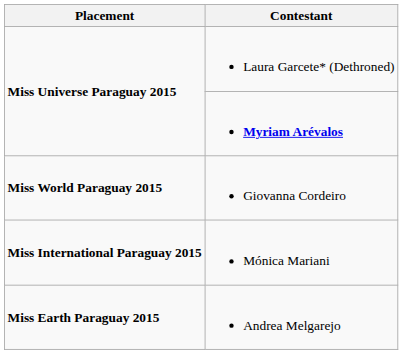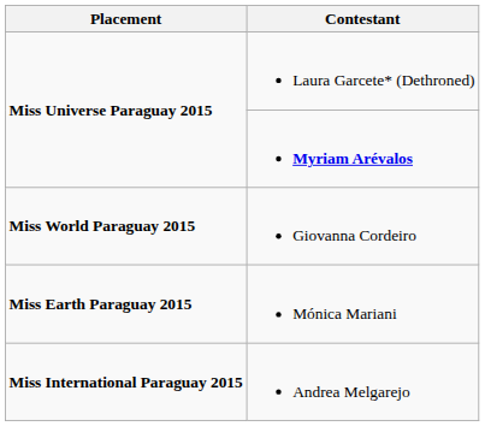Mónica Mariani | Placement: Miss International Paraguay 2015 -> Miss Earth Paraguay 2015
Andrea Melgarejo | Placement: Miss Earth Paraguay 2015 -> Miss International Paraguay 2015
